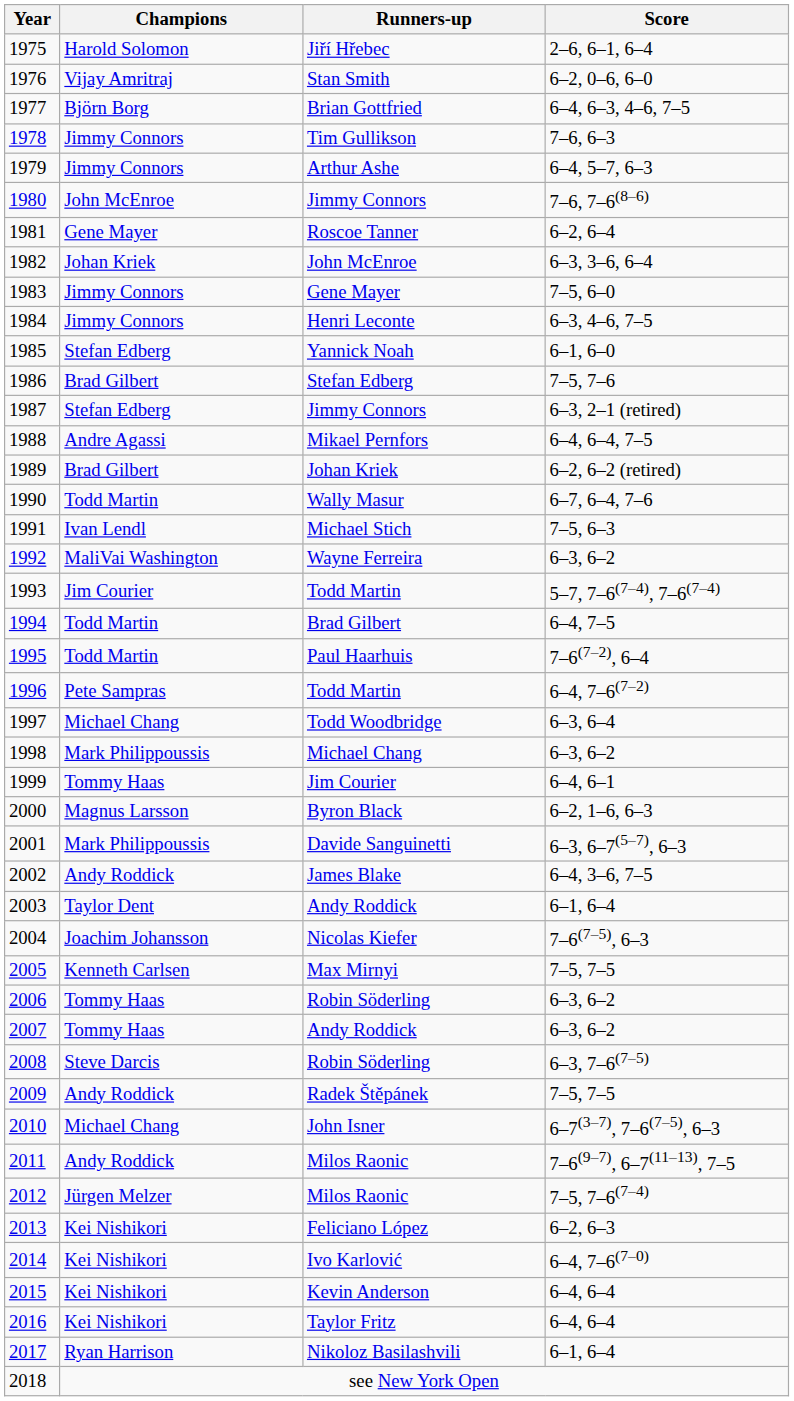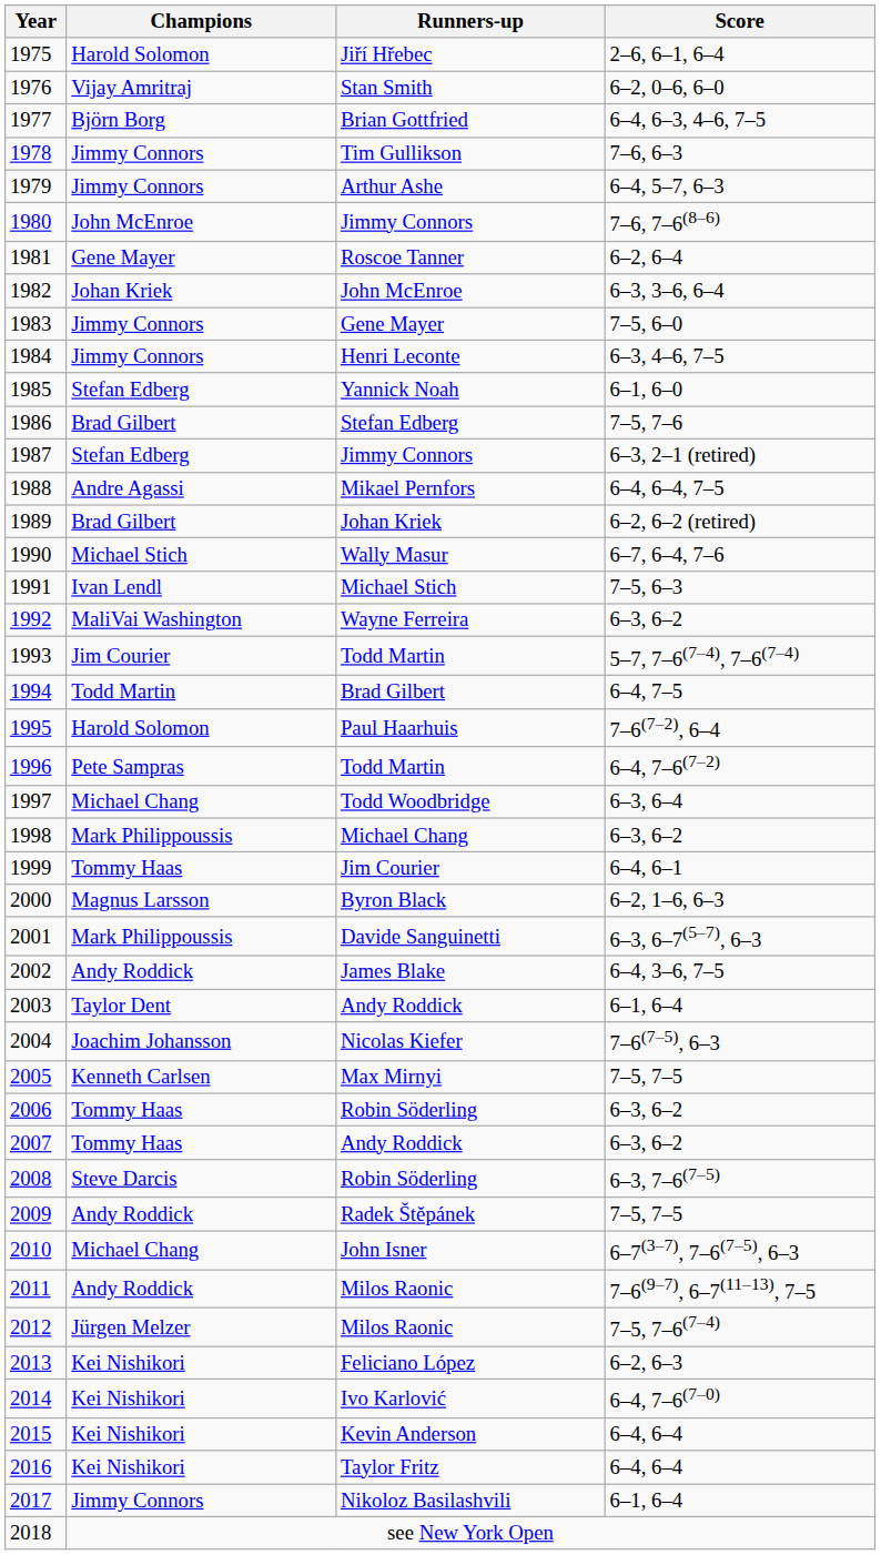1990 | Champions: Todd Martin -> Michael Stich
1995 | Champions: Todd Martin -> Harold Solomon
2017 | Champions: Ryan Harrison -> Jimmy Connors
